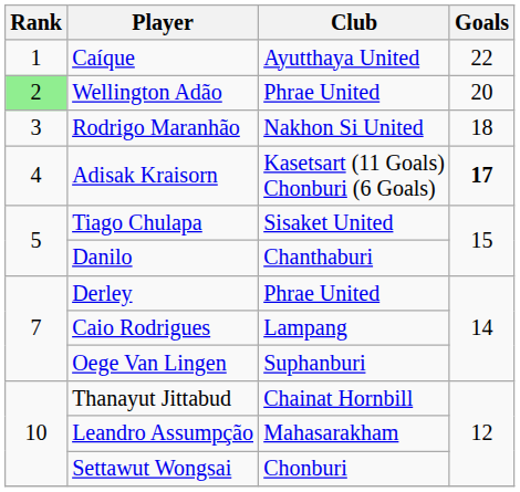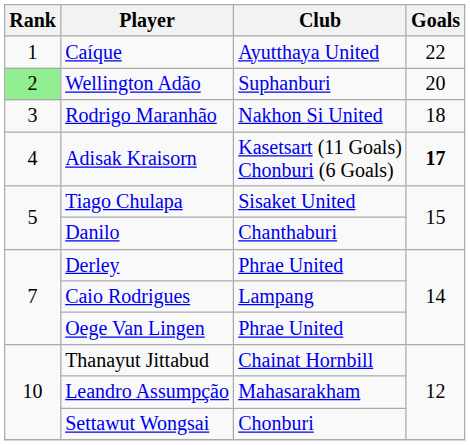Wellington Adão | Club: Phrae United -> Suphanburi
Oege Van Lingen | Club: Suphanburi -> Phrae United
